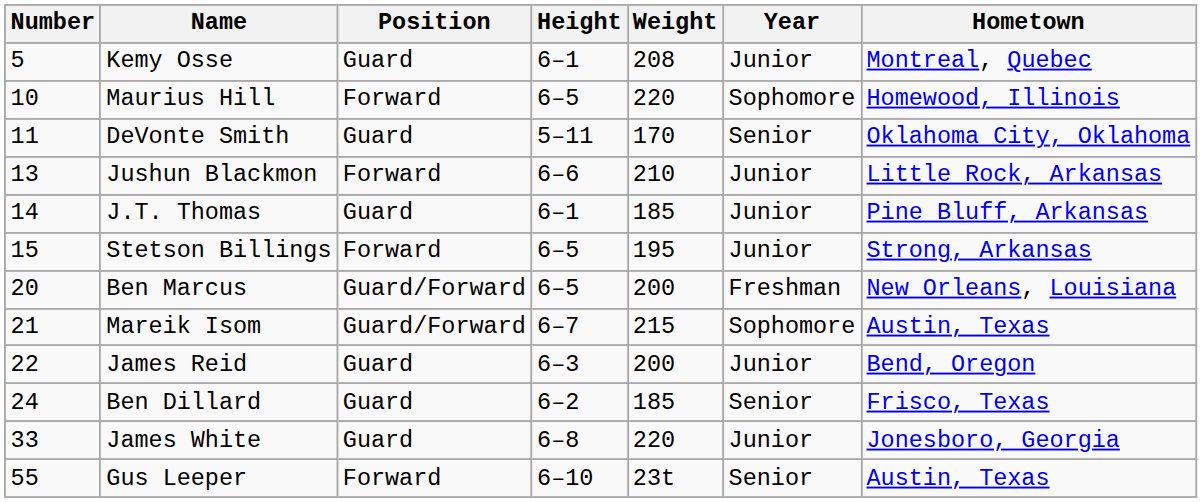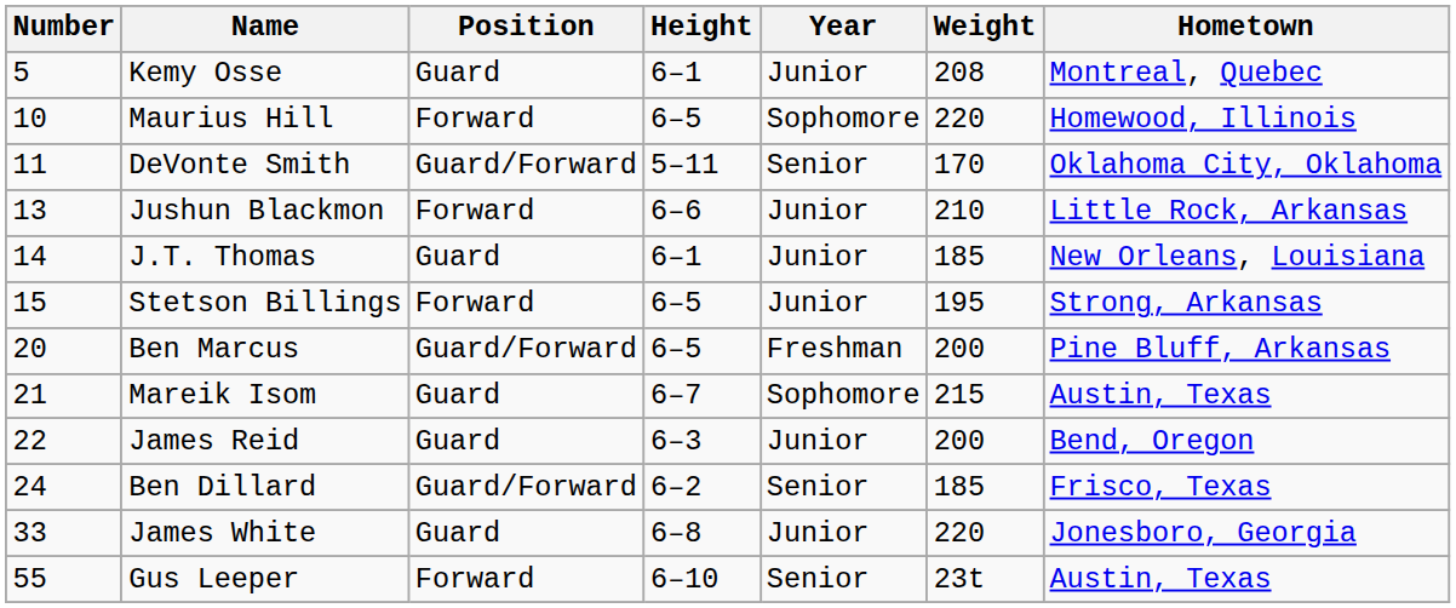columns swapped: Weight <-> Year
DeVonte Smith | Position: Guard -> Guard/Forward
J.T. Thomas | Hometown: Pine Bluff, Arkansas -> New Orleans, Louisiana
Ben Marcus | Hometown: New Orleans, Louisiana -> Pine Bluff, Arkansas
Mareik Isom | Position: Guard/Forward -> Guard
Ben Dillard | Position: Guard -> Guard/Forward
